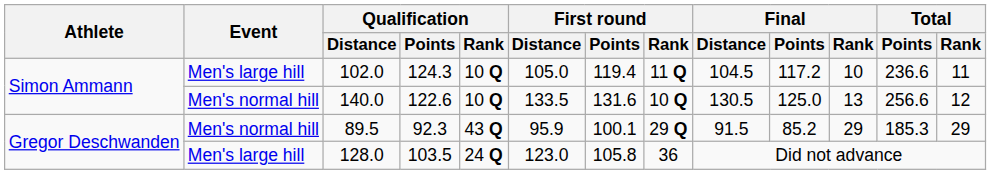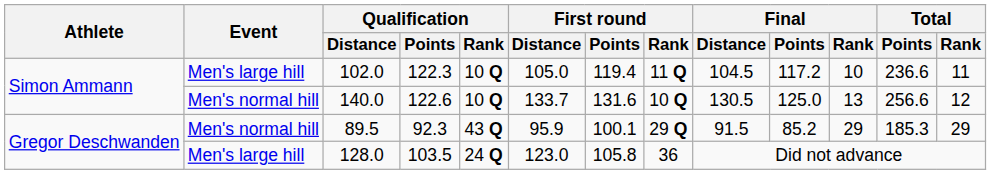102.0 | Qualification / Points: 124.3 -> 122.3
140.0 | First round / Distance: 133.5 -> 133.7
